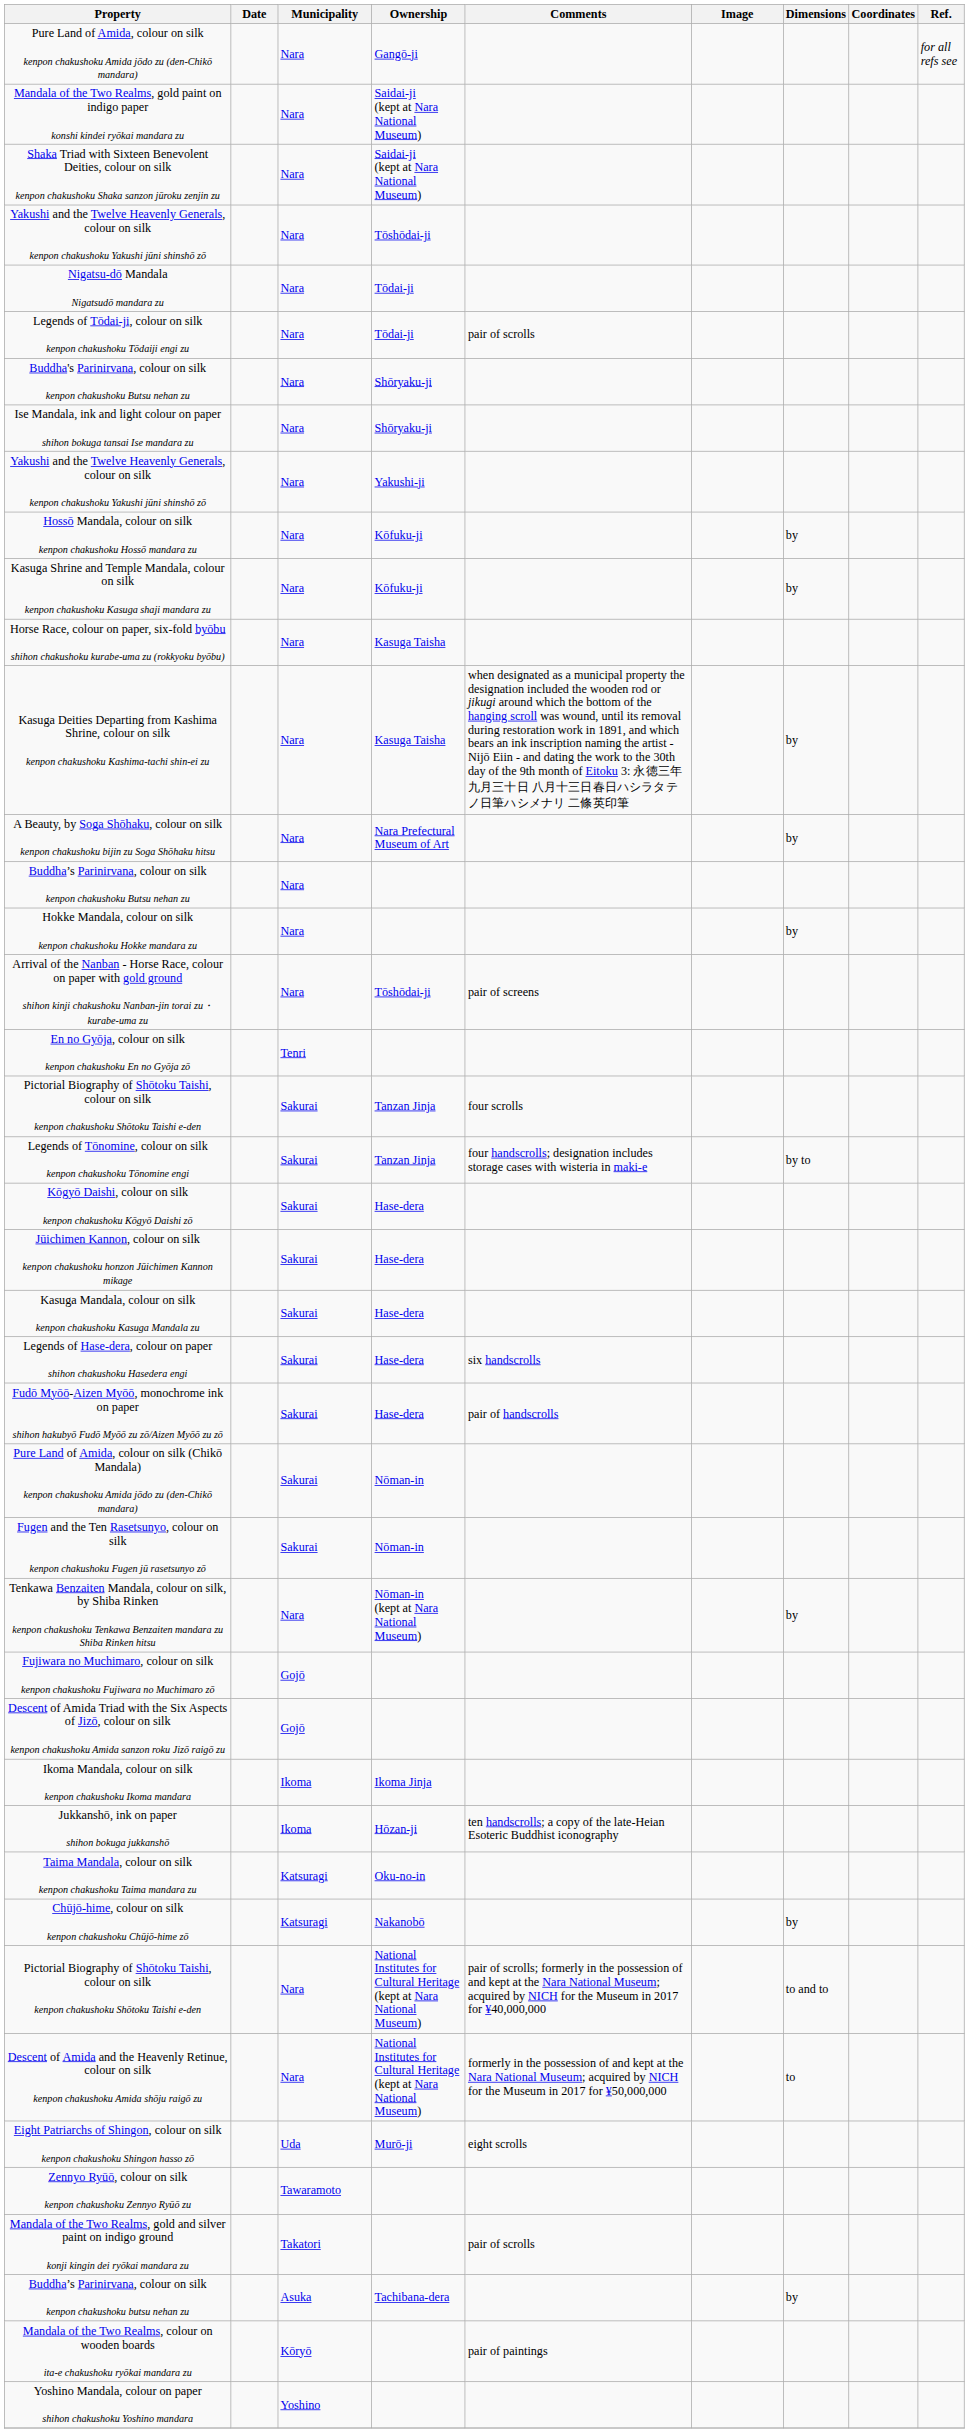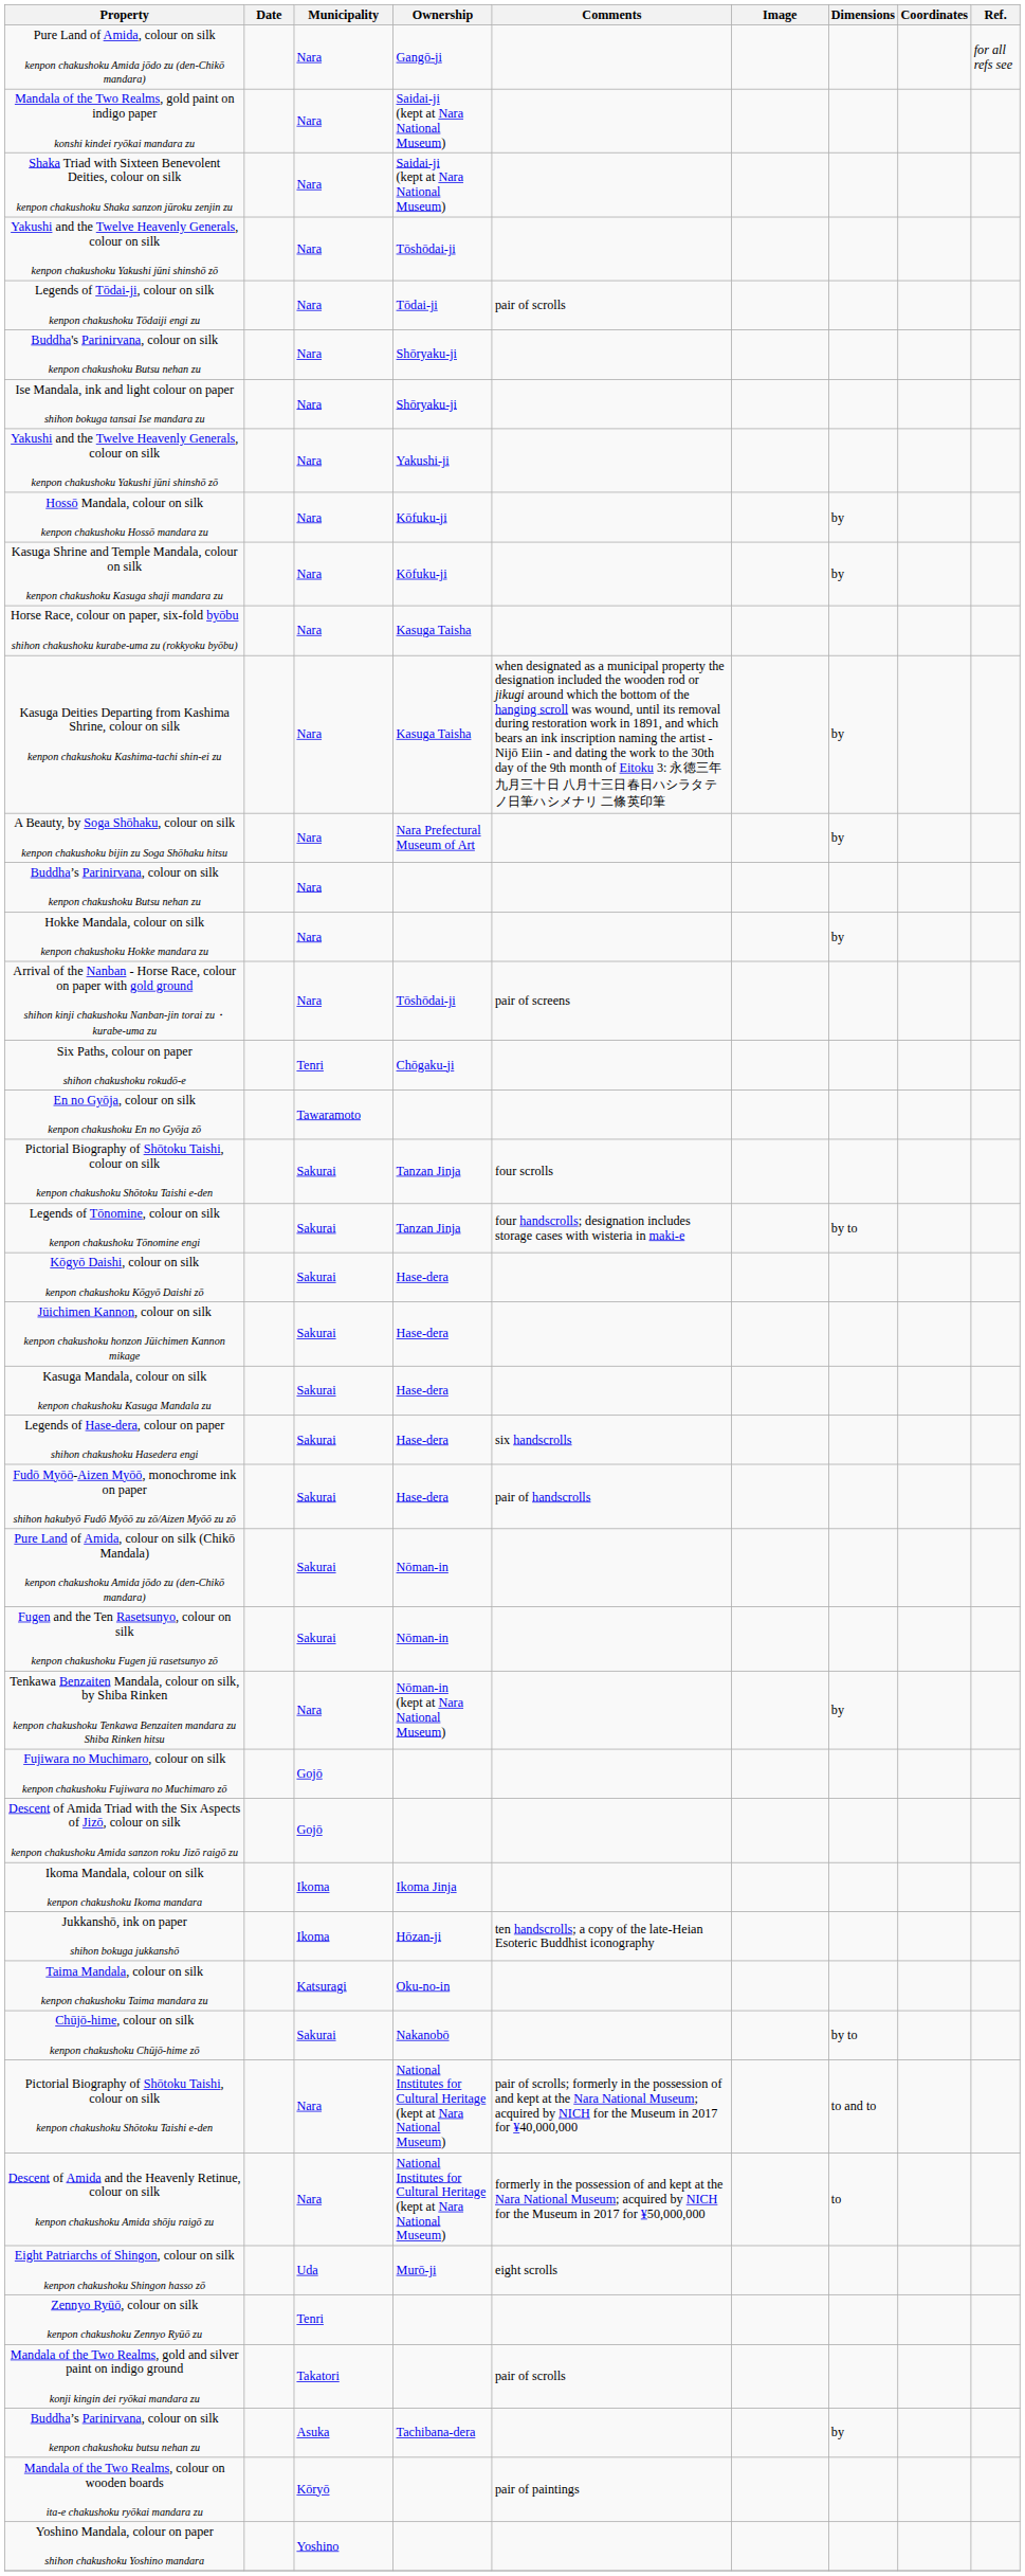- row: Nigatsu-dō Mandala Nigatsudō mandara zu | Nara | Tōdai-ji
+ row: Six Paths, colour on paper shihon chakushoku rokudō-e | Tenri | Chōgaku-ji
En no Gyōja, colour on silk kenpon chakushoku En no Gyōja zō | Municipality: Tenri -> Tawaramoto
Chūjō-hime, colour on silk kenpon chakushoku Chūjō-hime zō | Municipality: Katsuragi -> Sakurai
Chūjō-hime, colour on silk kenpon chakushoku Chūjō-hime zō | Dimensions: by -> by to
Zennyo Ryūō, colour on silk kenpon chakushoku Zennyo Ryūō zu | Municipality: Tawaramoto -> Tenri
